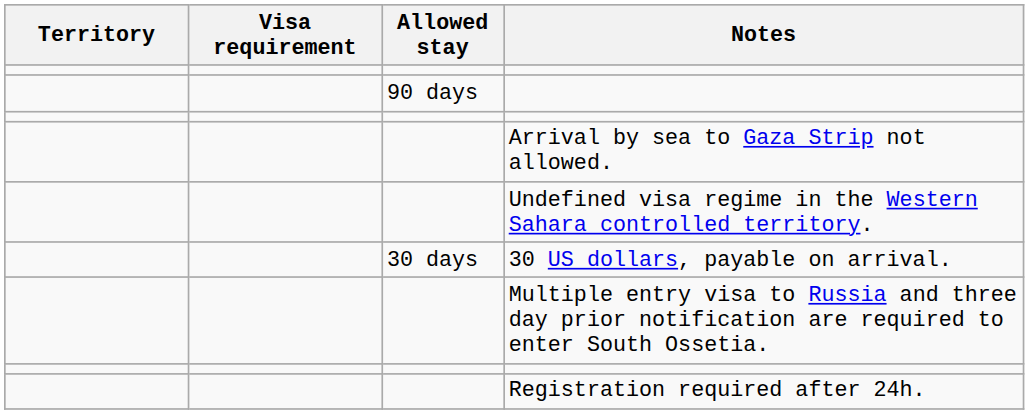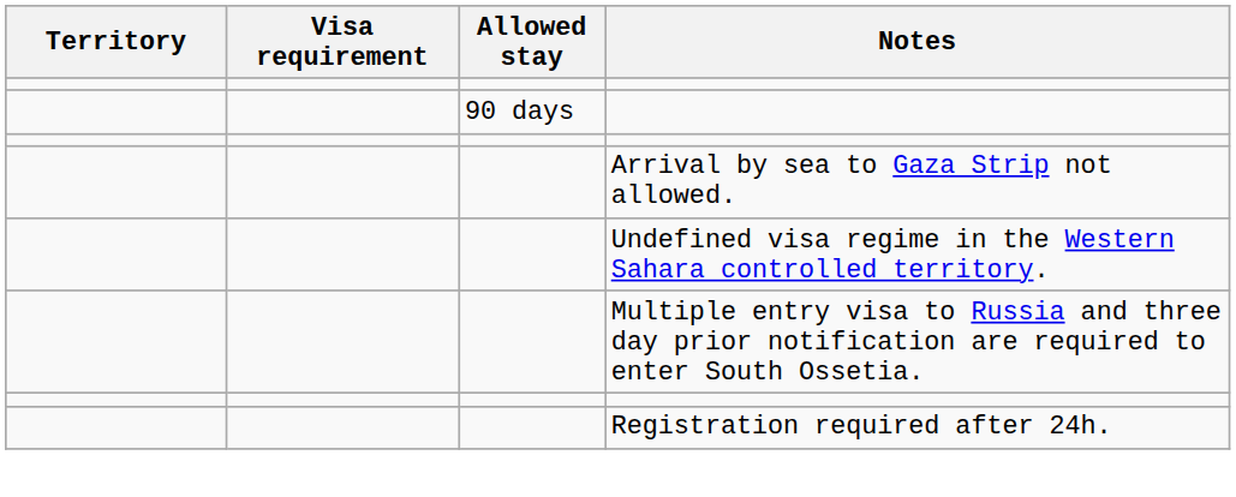- row: 30 days | 30 US dollars, payable on arrival.
